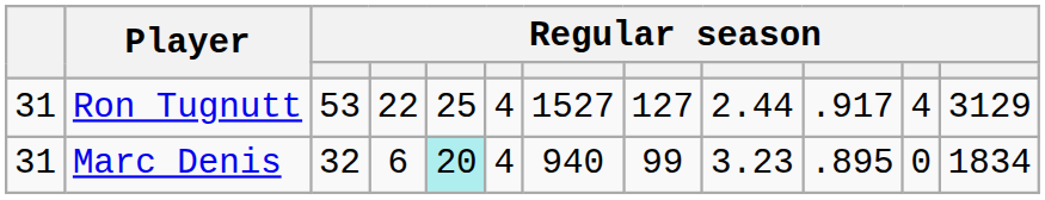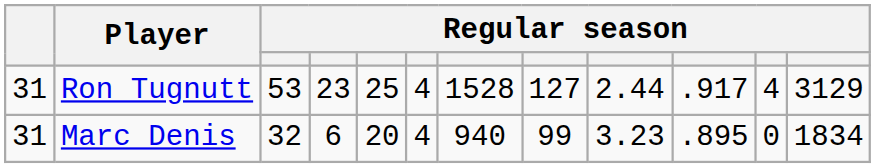Ron Tugnutt | column 4: 22 -> 23
Ron Tugnutt | column 7: 1527 -> 1528
Marc Denis | column 5: paleturquoise background -> no background
